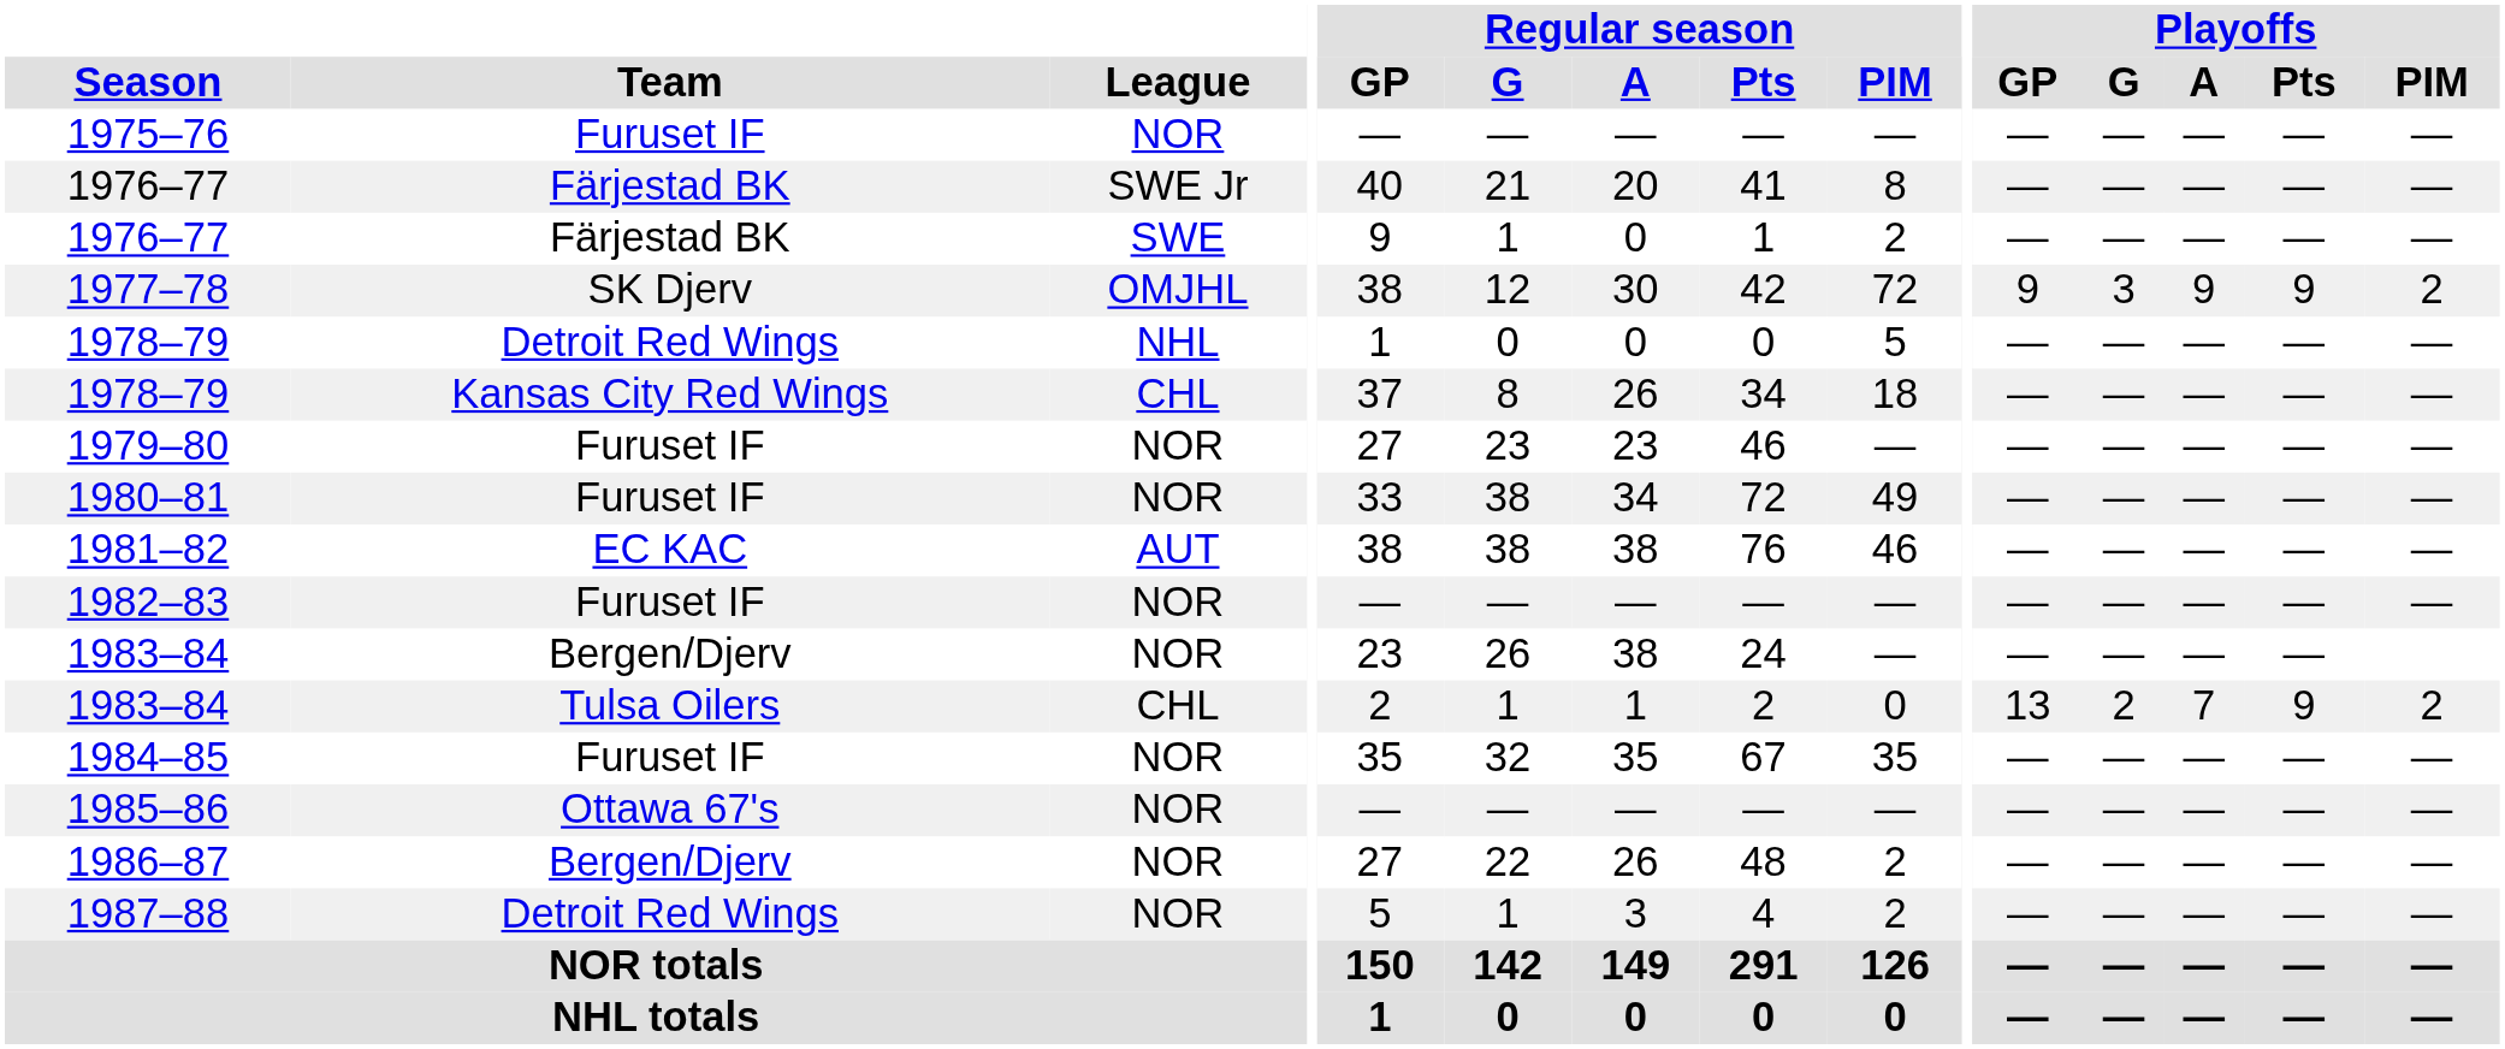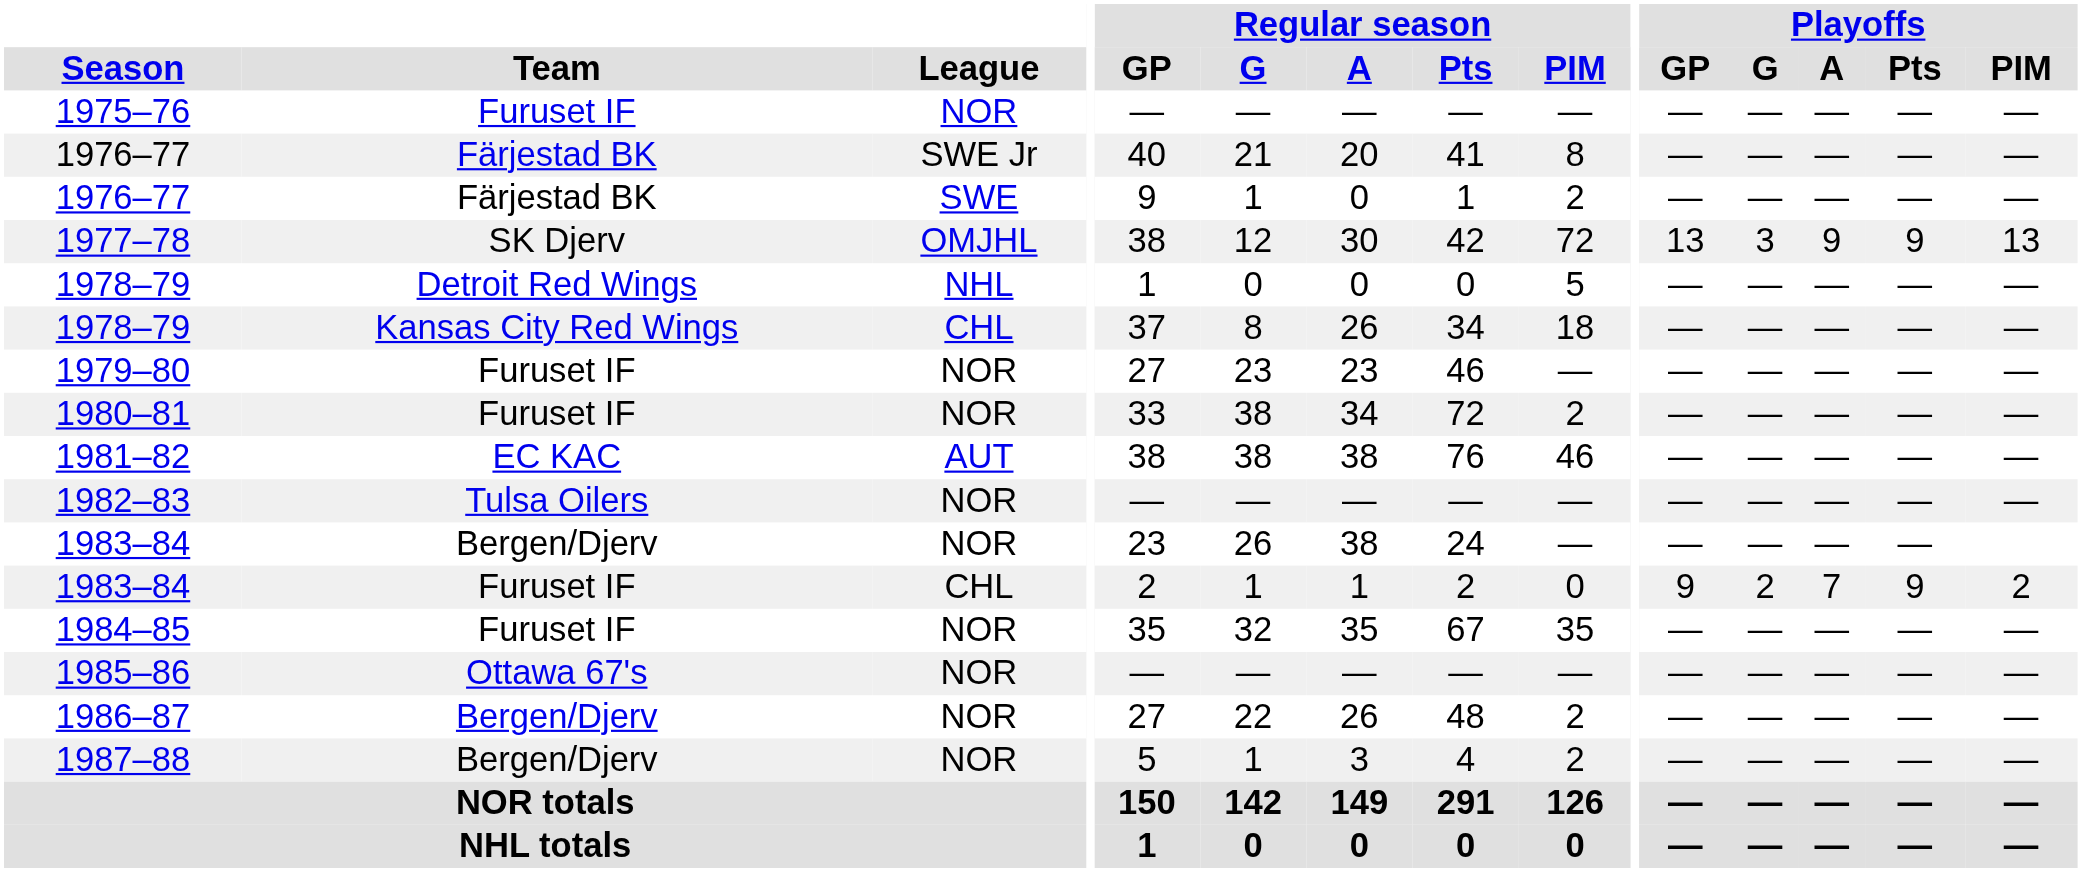1977–78 | Playoffs / GP: 9 -> 13
1977–78 | Playoffs / PIM: 2 -> 13
1980–81 | Regular season / PIM: 49 -> 2
1982–83 | Team: Furuset IF -> Tulsa Oilers
1983–84 / CHL | Team: Tulsa Oilers -> Furuset IF
1983–84 / CHL | Playoffs / GP: 13 -> 9
1987–88 | Team: Detroit Red Wings -> Bergen/Djerv
